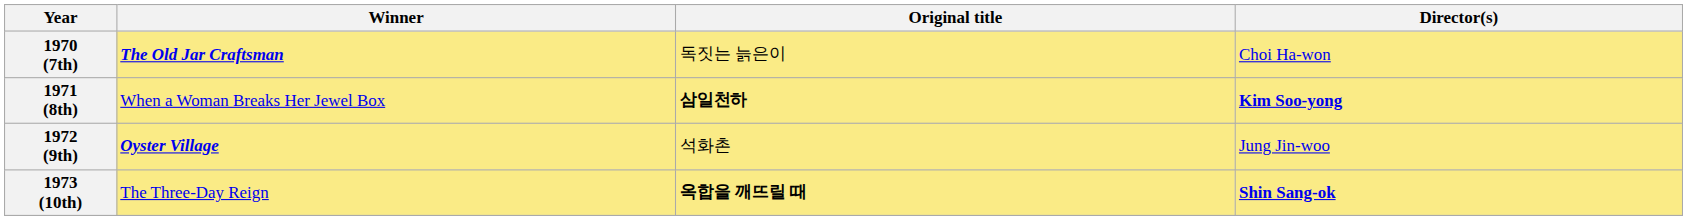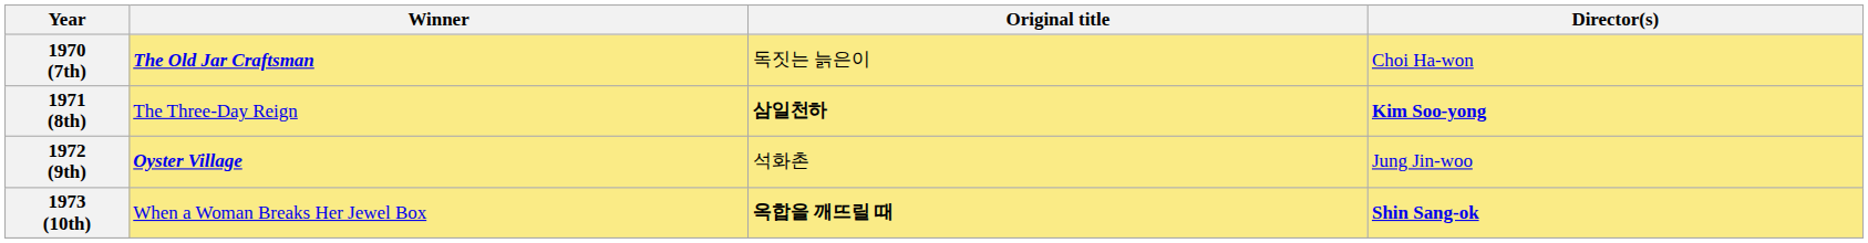1971 (8th) | Winner: When a Woman Breaks Her Jewel Box -> The Three-Day Reign
1973 (10th) | Winner: The Three-Day Reign -> When a Woman Breaks Her Jewel Box
